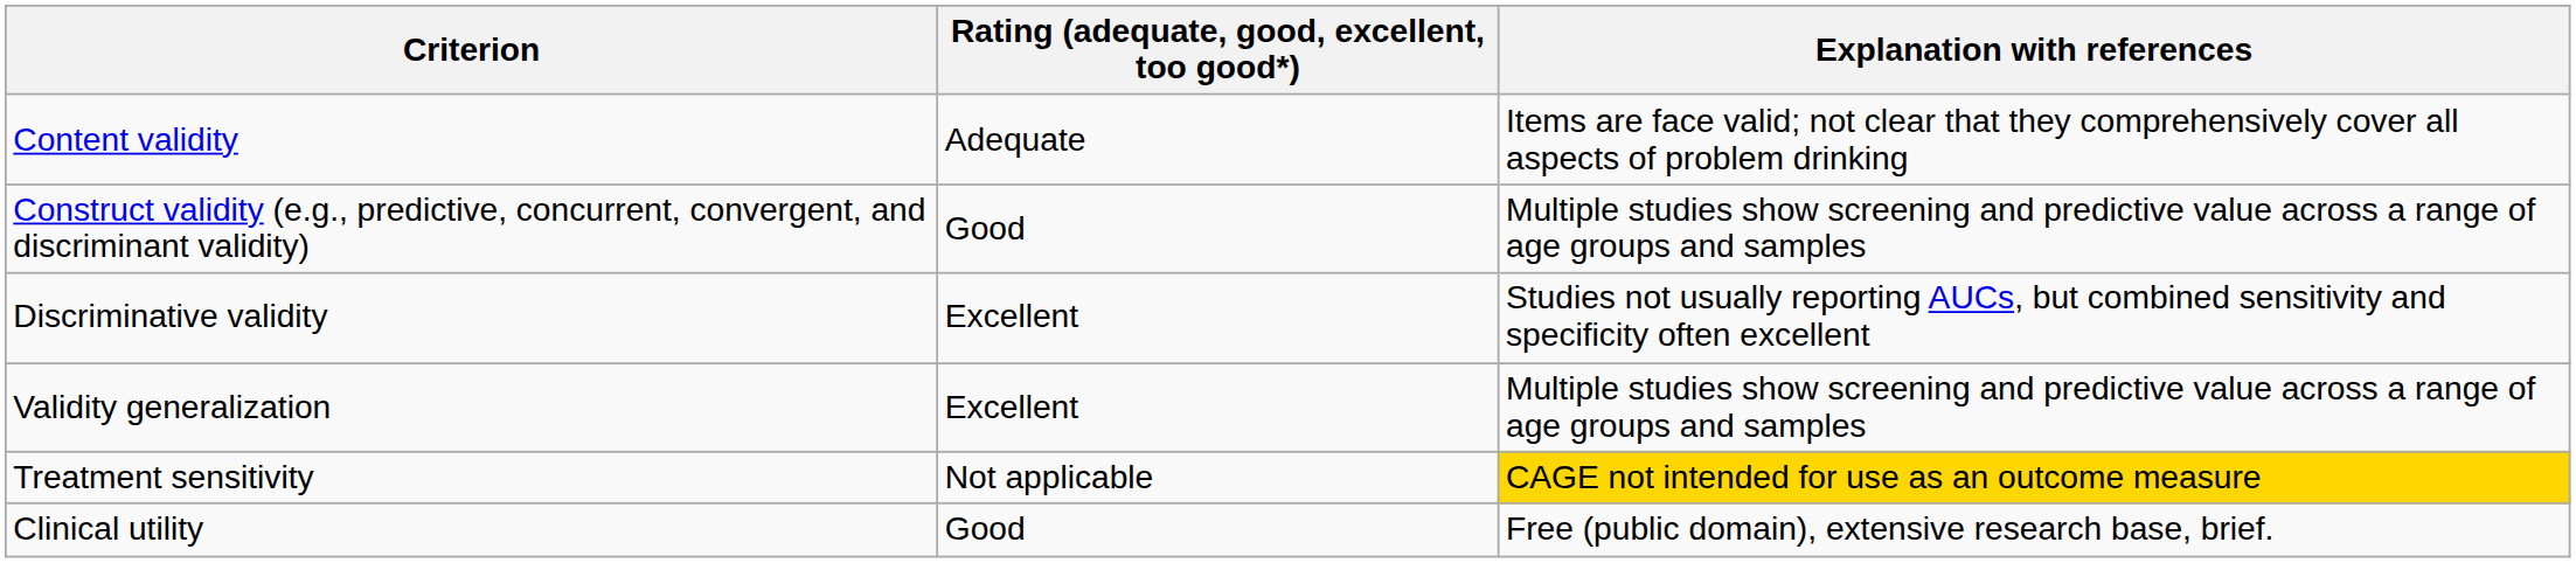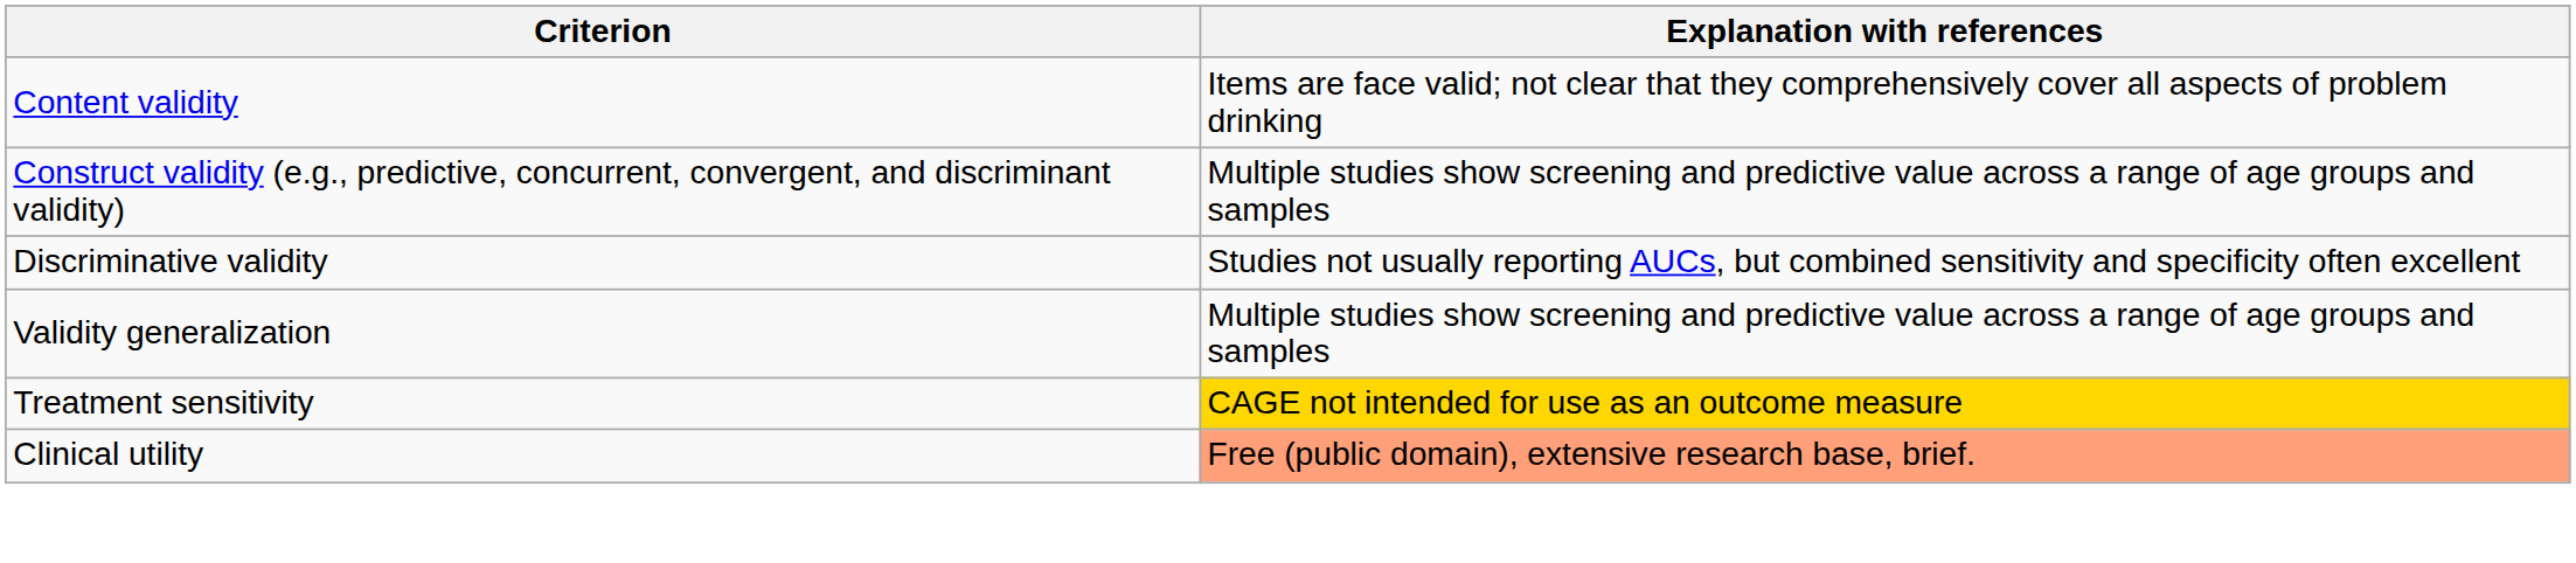- column: Rating (adequate, good, excellent, too good*) | Adequate | Good | Excellent | Excellent | Not applicable | Good
Clinical utility | Explanation with references: no background -> lightsalmon background
